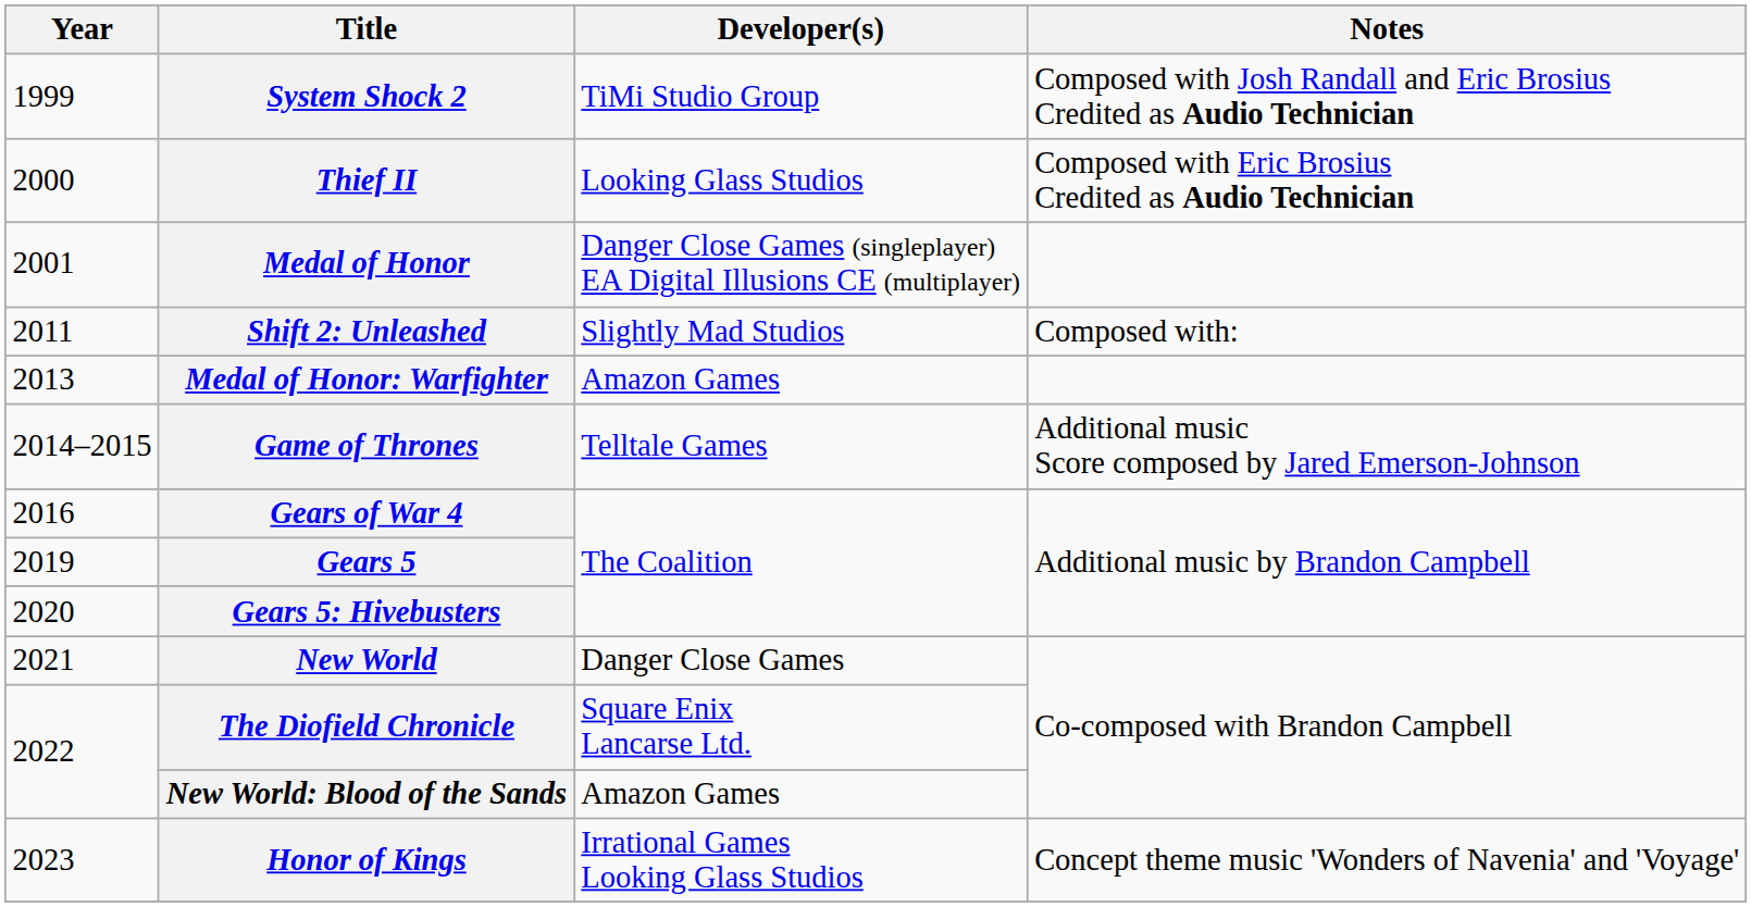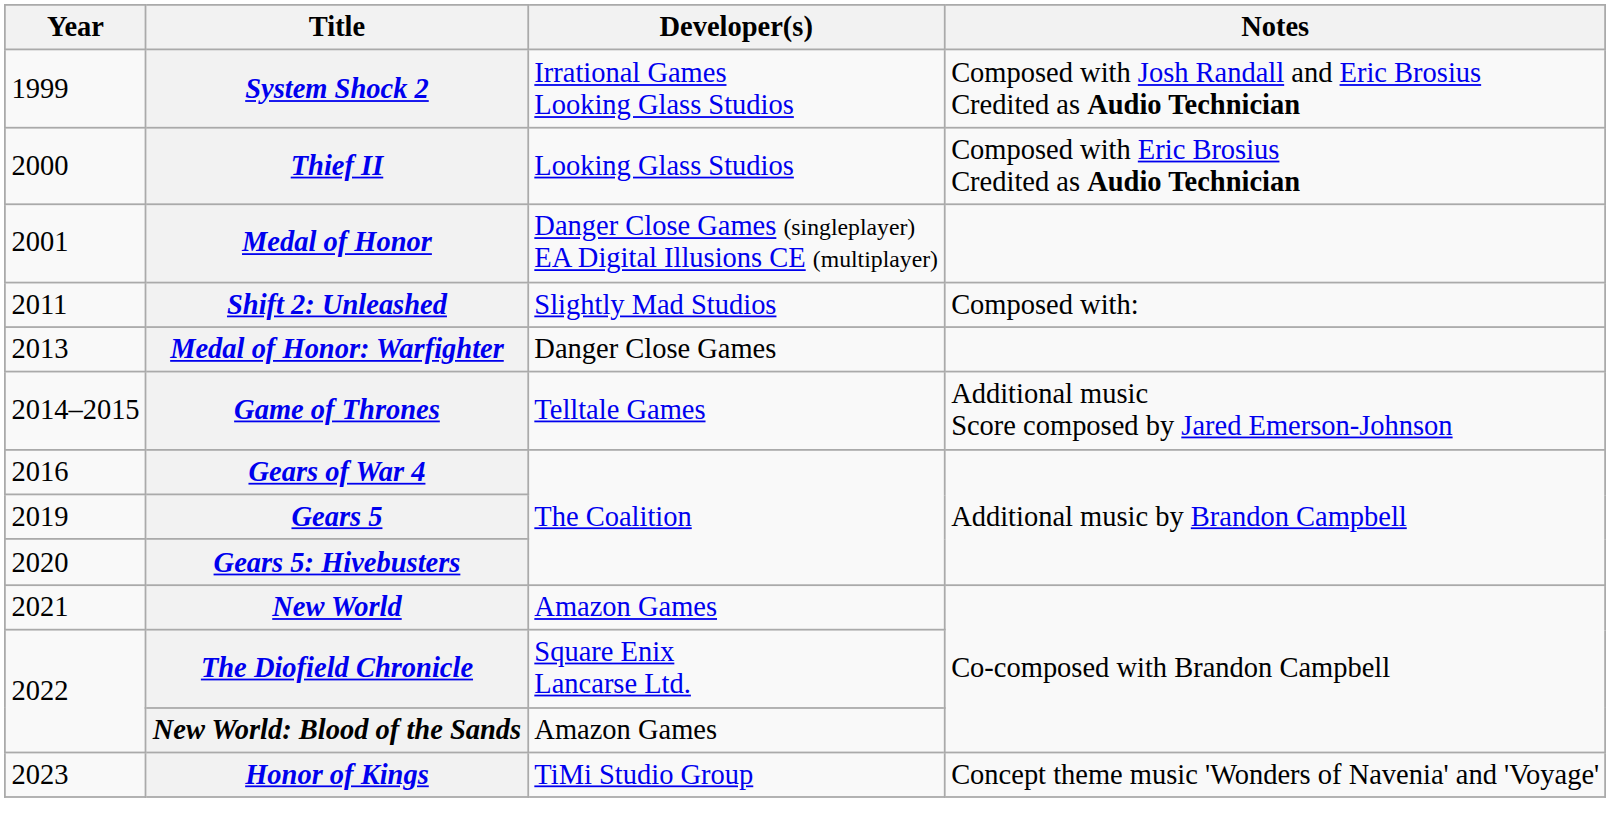System Shock 2 | Developer(s): TiMi Studio Group -> Irrational Games Looking Glass Studios
Medal of Honor: Warfighter | Developer(s): Amazon Games -> Danger Close Games
New World | Developer(s): Danger Close Games -> Amazon Games
Honor of Kings | Developer(s): Irrational Games Looking Glass Studios -> TiMi Studio Group
